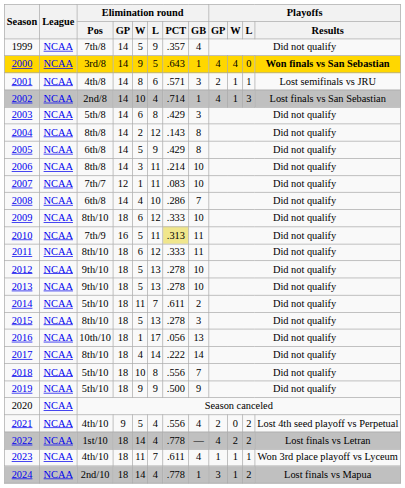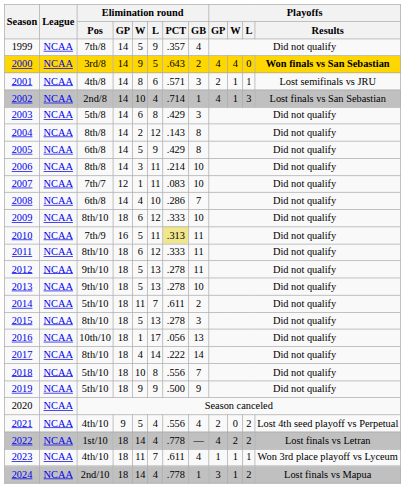2000 | Elimination round / GB: 1 -> 2
2012 | Elimination round / GB: 10 -> 11
